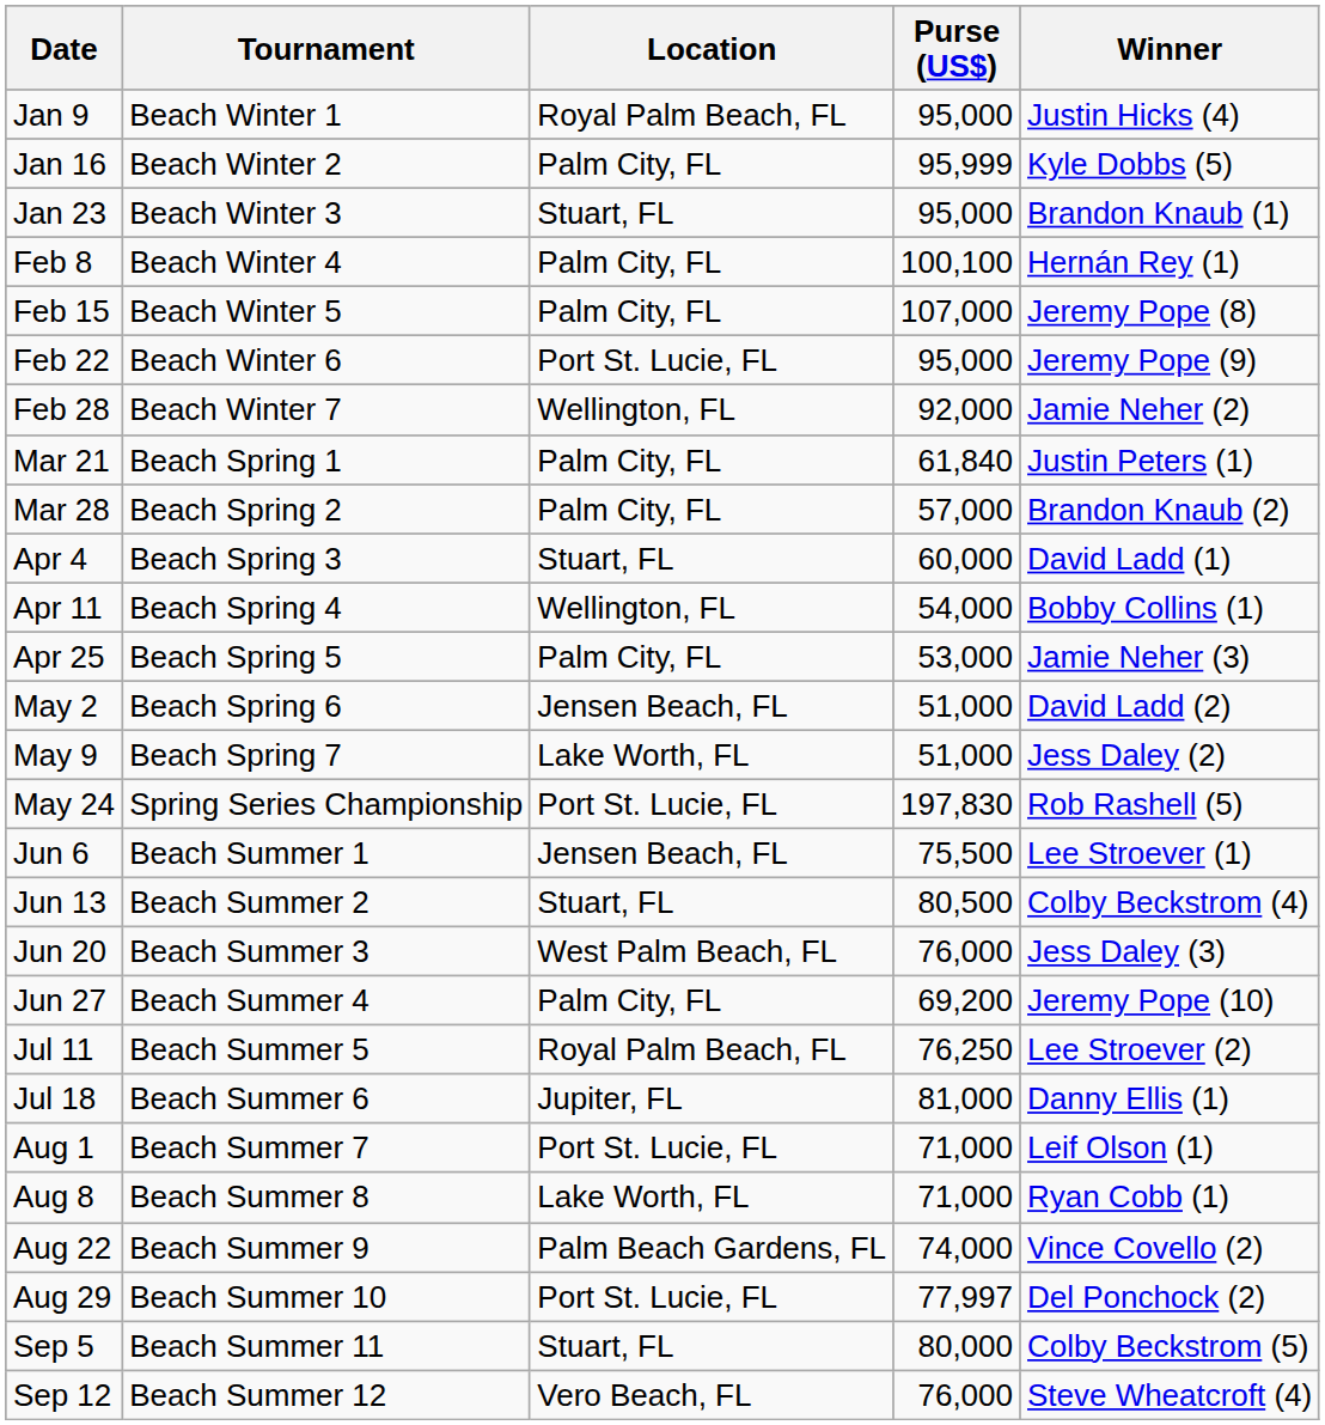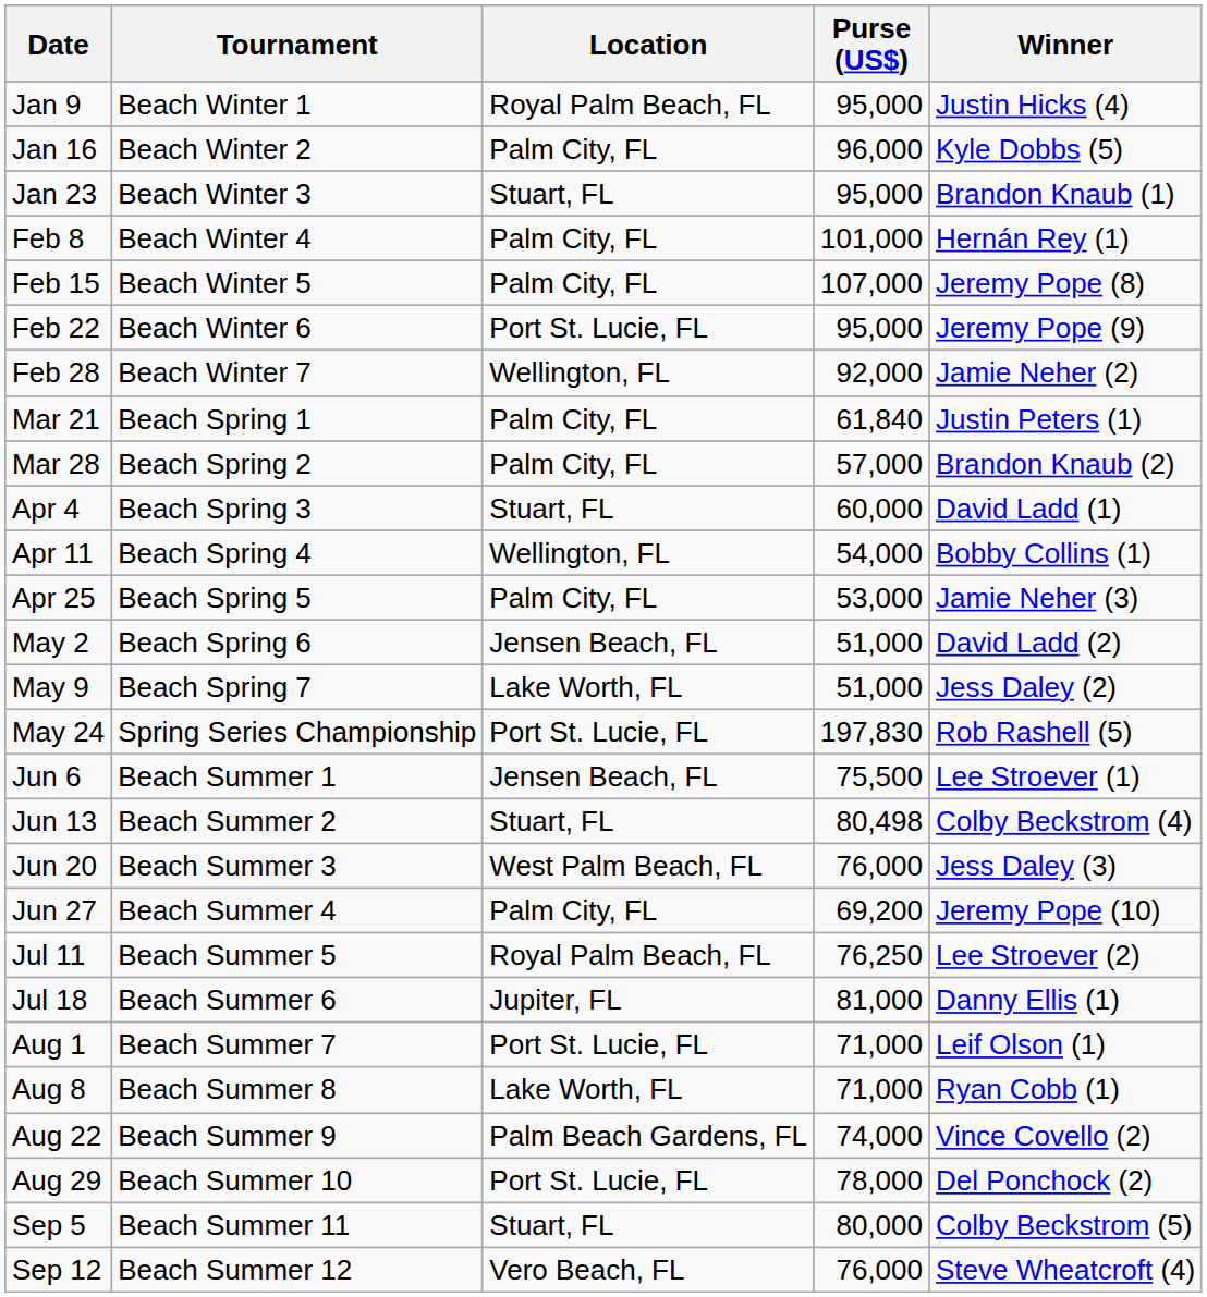Jan 16 | Purse (US$): 95,999 -> 96,000
Feb 8 | Purse (US$): 100,100 -> 101,000
Jun 13 | Purse (US$): 80,500 -> 80,498
Aug 29 | Purse (US$): 77,997 -> 78,000
